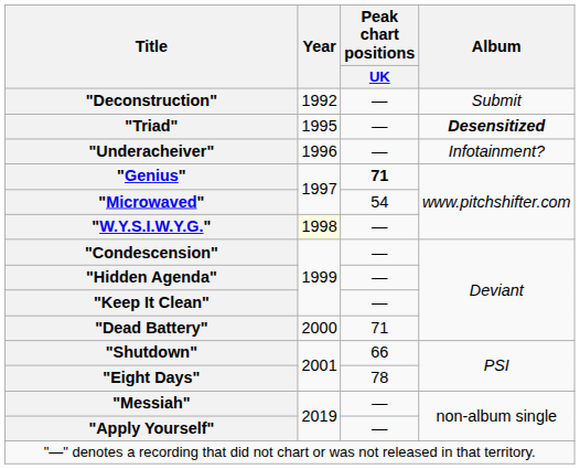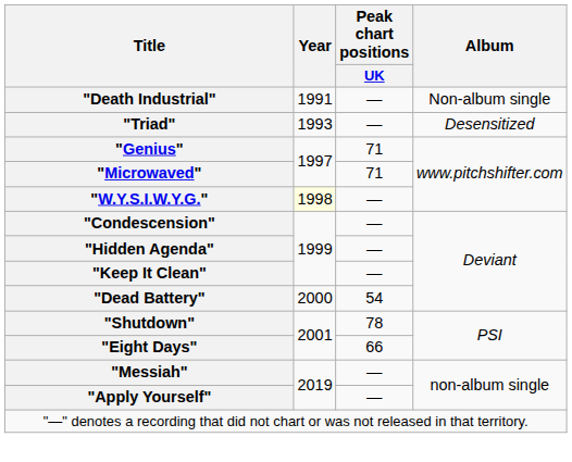+ row: "Death Industrial" | 1991 | — | Non-album single
- row: "Deconstruction" | 1992 | — | Submit
"Triad" | Year: 1995 -> 1993
"Triad" | Album: bold -> normal
- row: "Underacheiver" | 1996 | — | Infotainment?
"Genius" | Peak chart positions / UK: bold -> normal
"Microwaved" | Peak chart positions / UK: 54 -> 71
"Dead Battery" | Peak chart positions / UK: 71 -> 54
"Shutdown" | Peak chart positions / UK: 66 -> 78
"Eight Days" | Peak chart positions / UK: 78 -> 66
